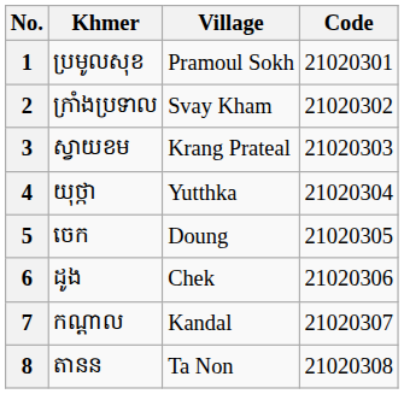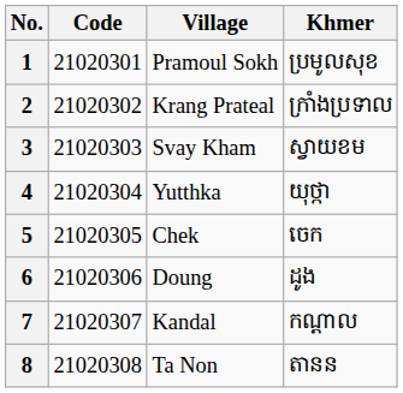columns swapped: Code <-> Khmer
2 | Village: Svay Kham -> Krang Prateal
3 | Village: Krang Prateal -> Svay Kham
5 | Village: Doung -> Chek
6 | Village: Chek -> Doung
